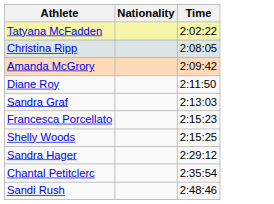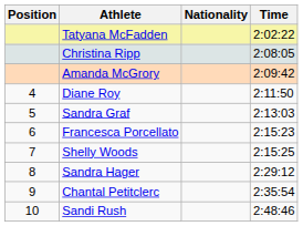+ column: Position | 4 | 5 | 6 | 7 | 8 | 9 | 10
